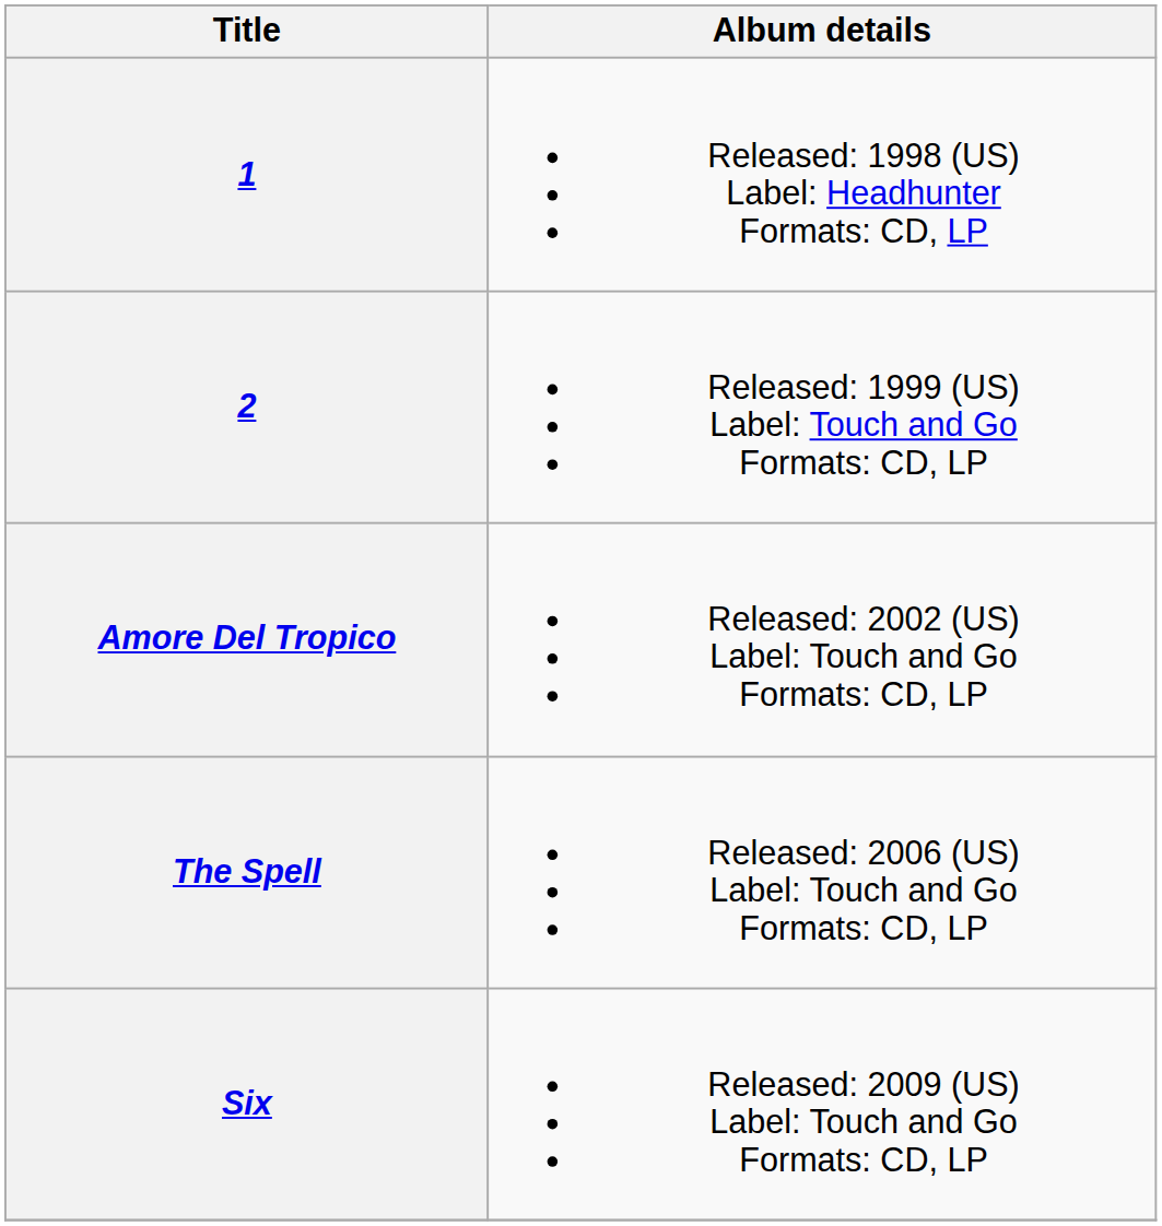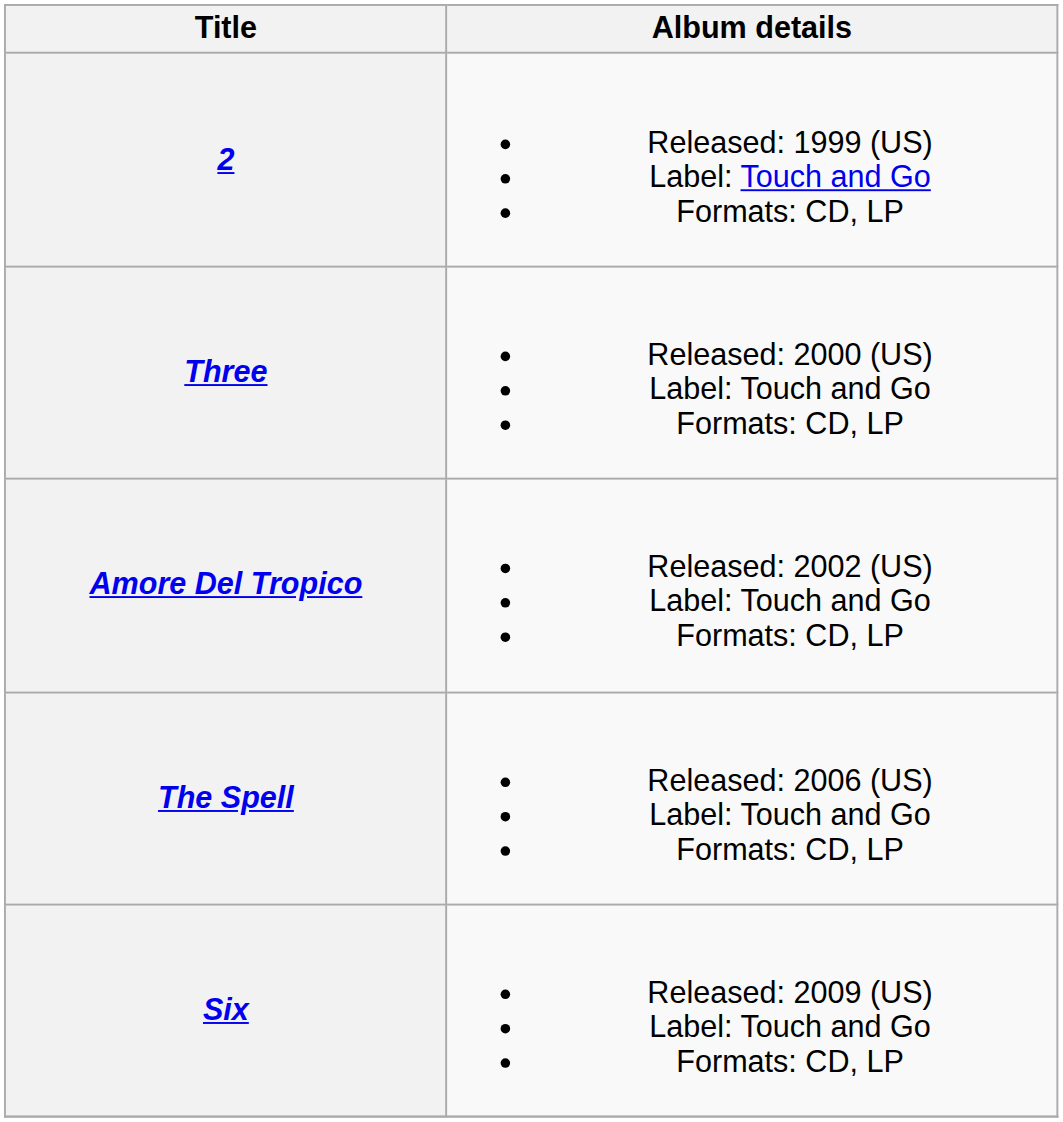- row: 1 | Released: 1998 (US) Label: Headhunter Formats: CD, LP
+ row: Three | Released: 2000 (US) Label: Touch and Go Formats: CD, LP
